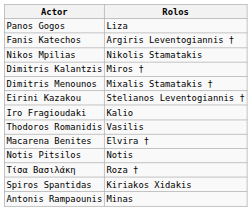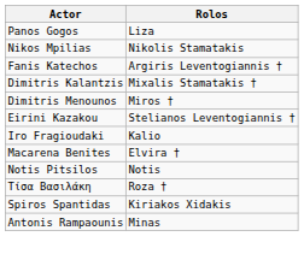rows swapped: Fanis Katechos <-> Nikos Mpilias
Dimitris Kalantzis | Rolos: Miros † -> Mixalis Stamatakis †
Dimitris Menounos | Rolos: Mixalis Stamatakis † -> Miros †
- row: Thodoros Romanidis | Vasilis
